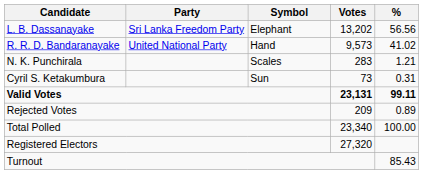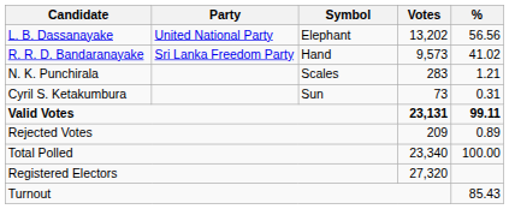L. B. Dassanayake | Party: Sri Lanka Freedom Party -> United National Party
R. R. D. Bandaranayake | Party: United National Party -> Sri Lanka Freedom Party
